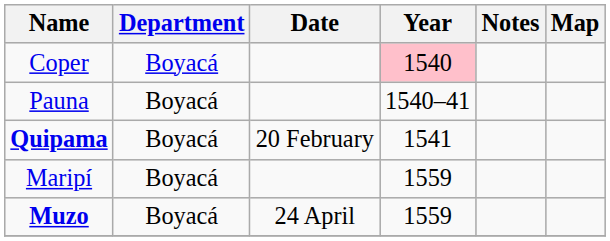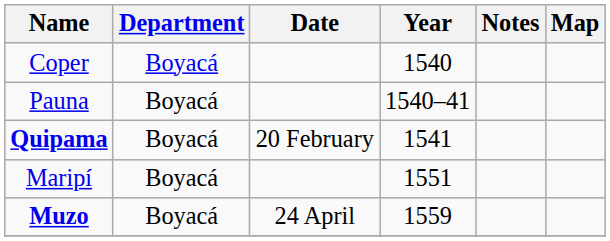Coper | Year: pink background -> no background
Maripí | Year: 1559 -> 1551
